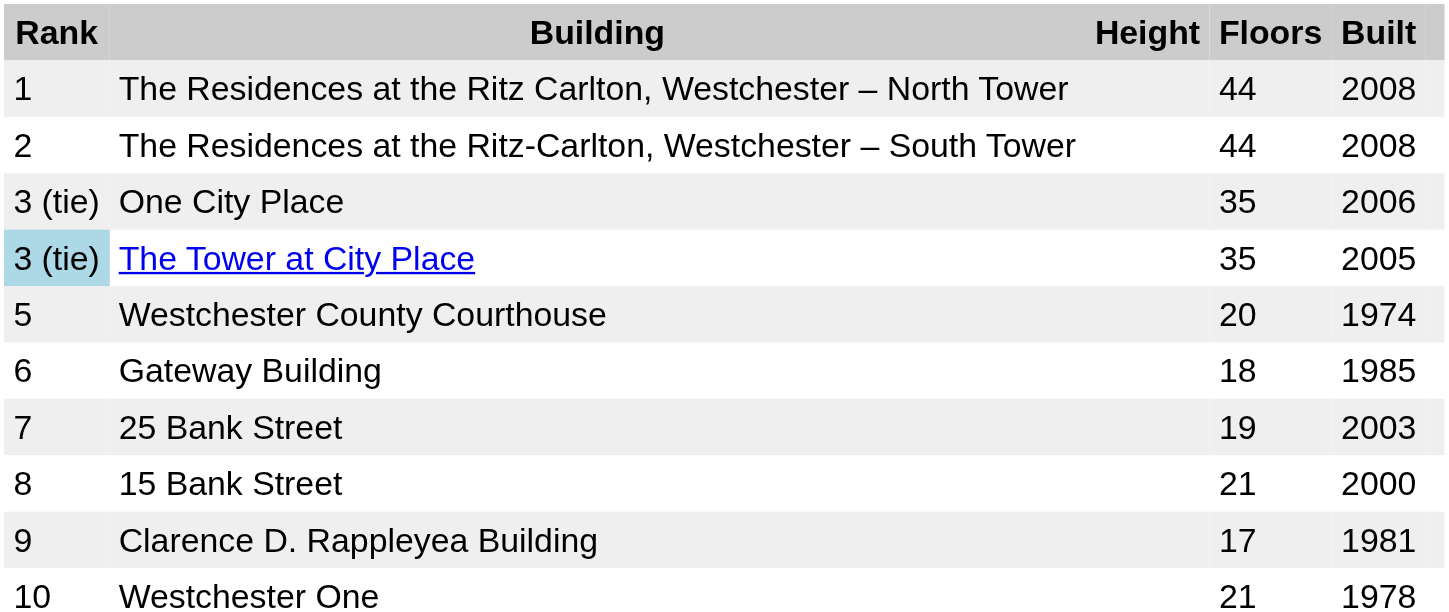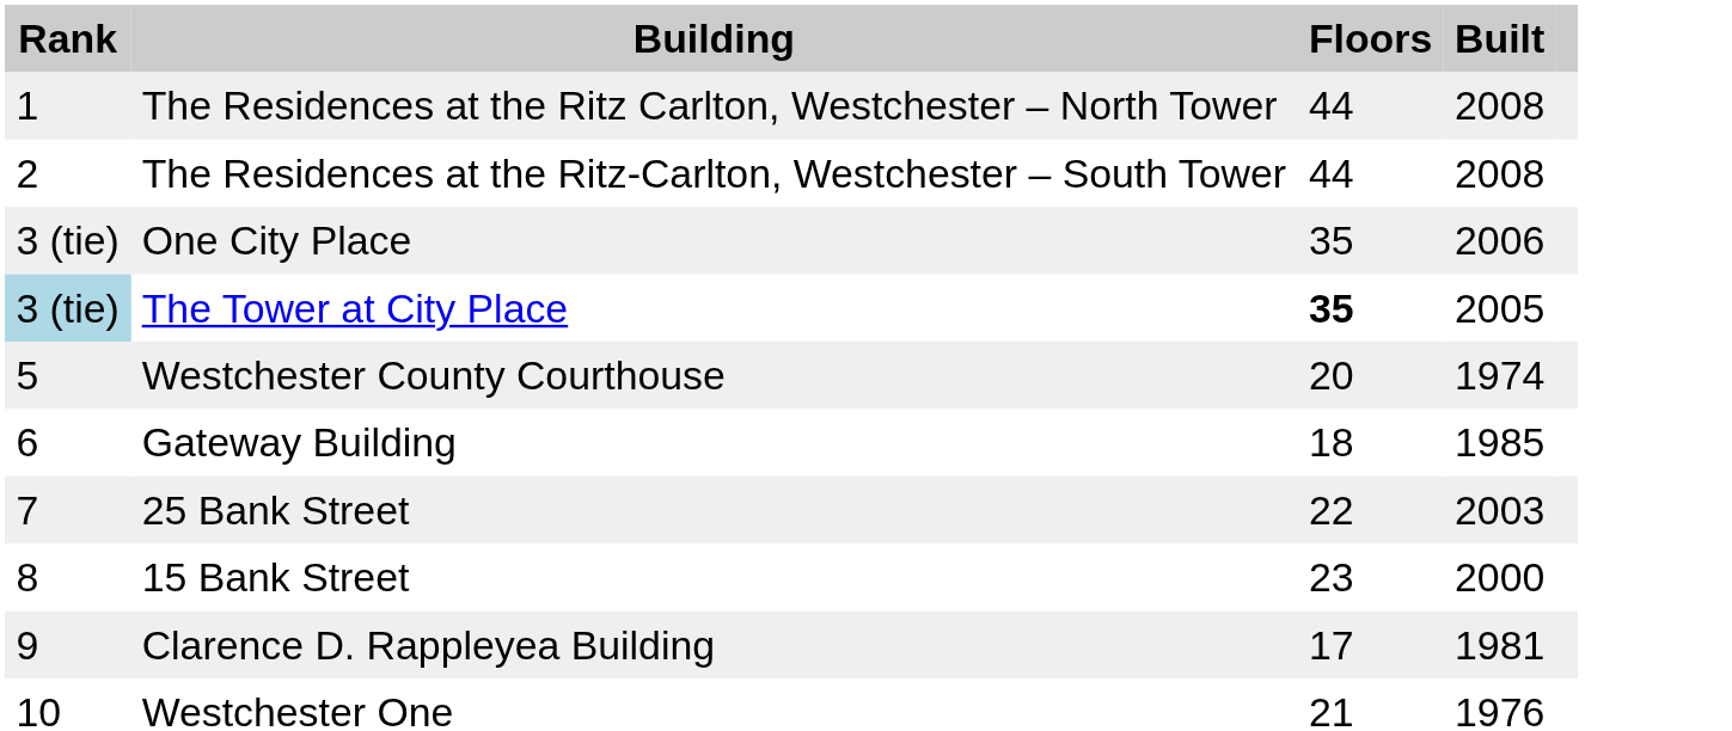- column: Height
The Tower at City Place | Floors: normal -> bold
25 Bank Street | Floors: 19 -> 22
15 Bank Street | Floors: 21 -> 23
Westchester One | Built: 1978 -> 1976
